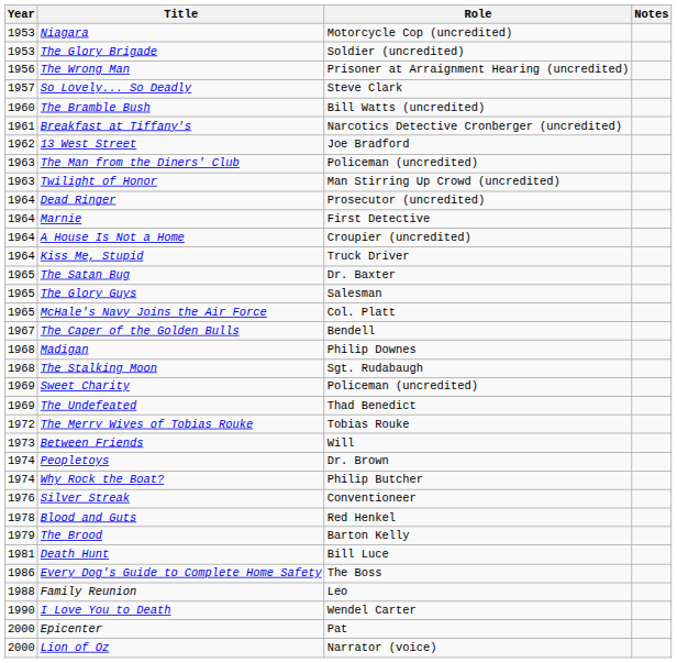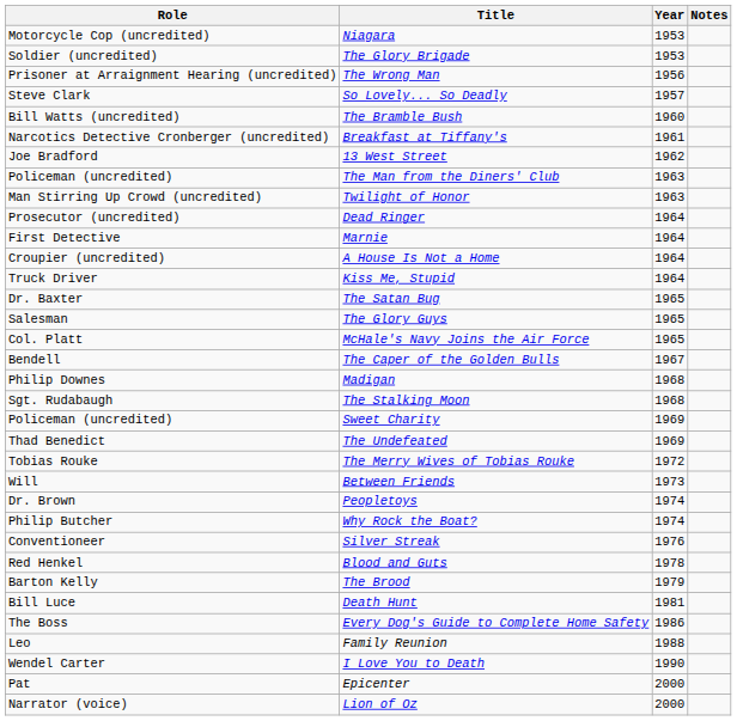columns swapped: Year <-> Role
